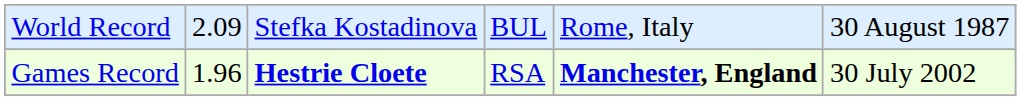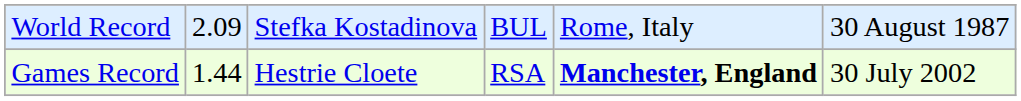Games Record | column 2: 1.96 -> 1.44
Games Record | column 3: bold -> normal
